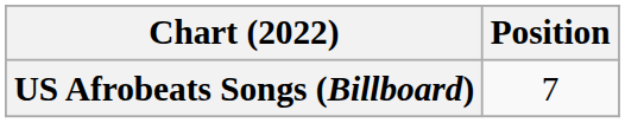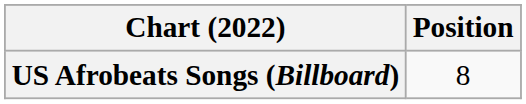US Afrobeats Songs (Billboard) | Position: 7 -> 8
